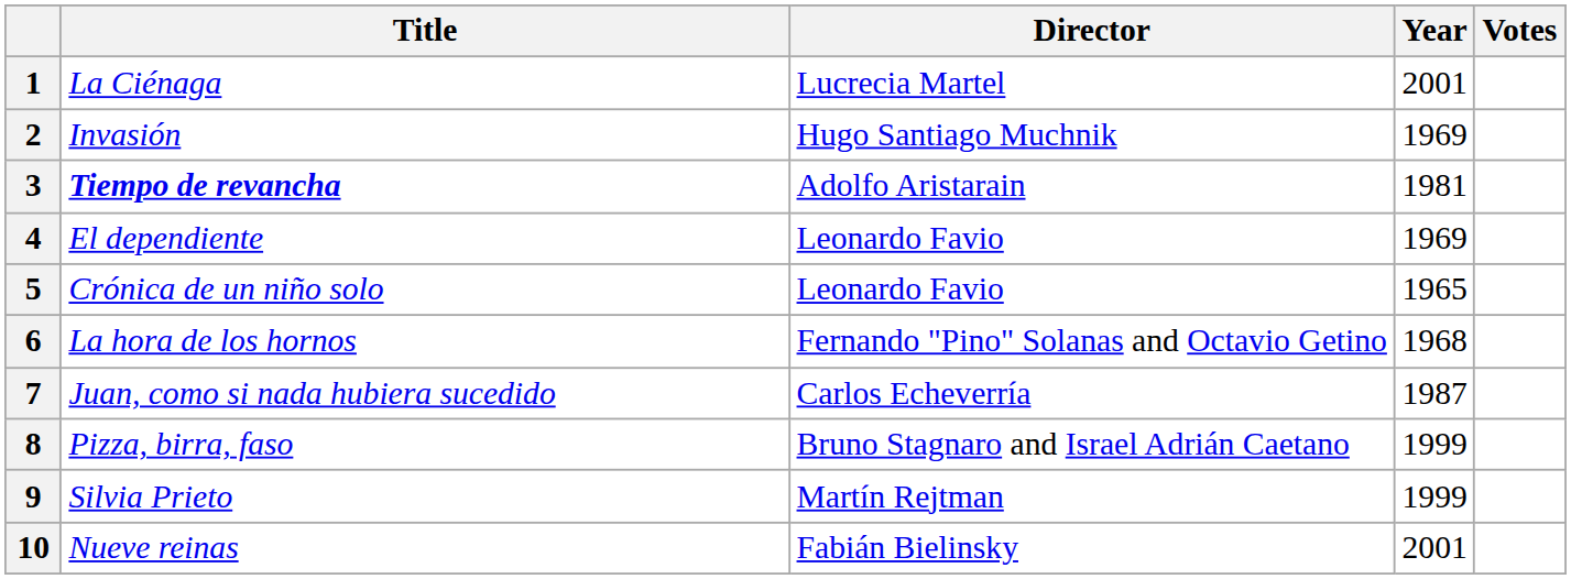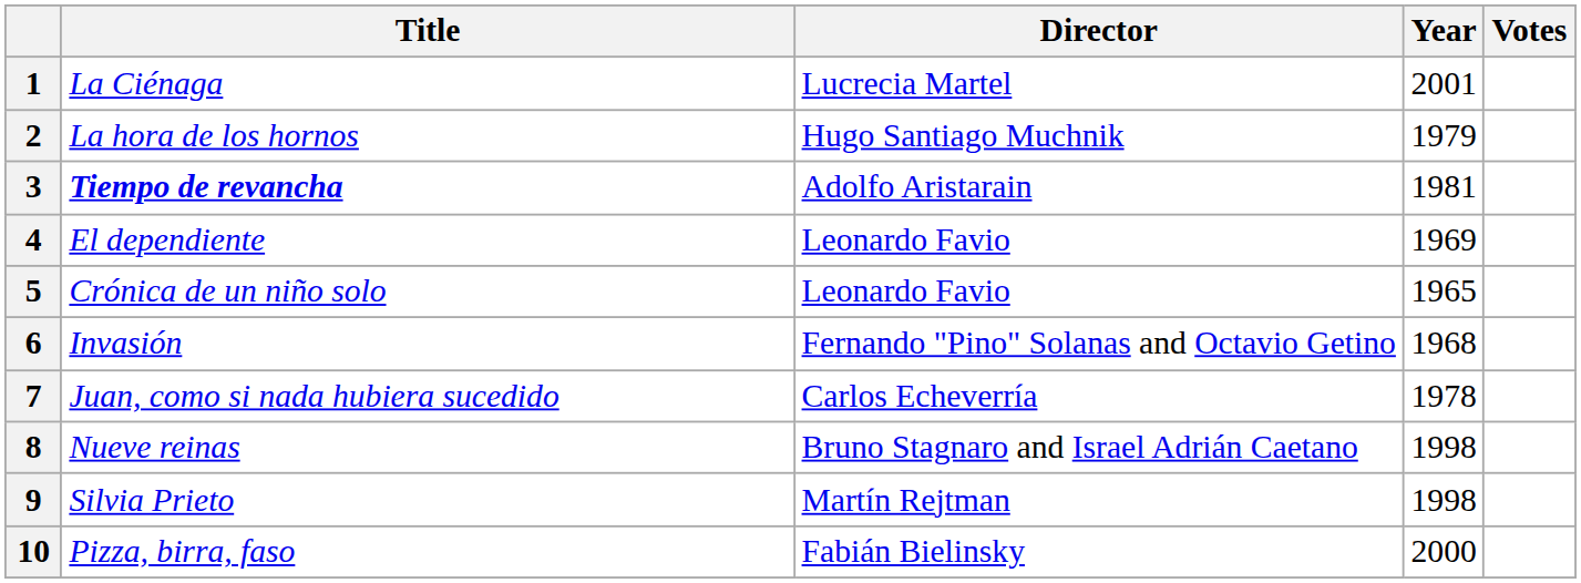2 | Title: Invasión -> La hora de los hornos
2 | Year: 1969 -> 1979
6 | Title: La hora de los hornos -> Invasión
7 | Year: 1987 -> 1978
8 | Title: Pizza, birra, faso -> Nueve reinas
8 | Year: 1999 -> 1998
9 | Year: 1999 -> 1998
10 | Title: Nueve reinas -> Pizza, birra, faso
10 | Year: 2001 -> 2000
